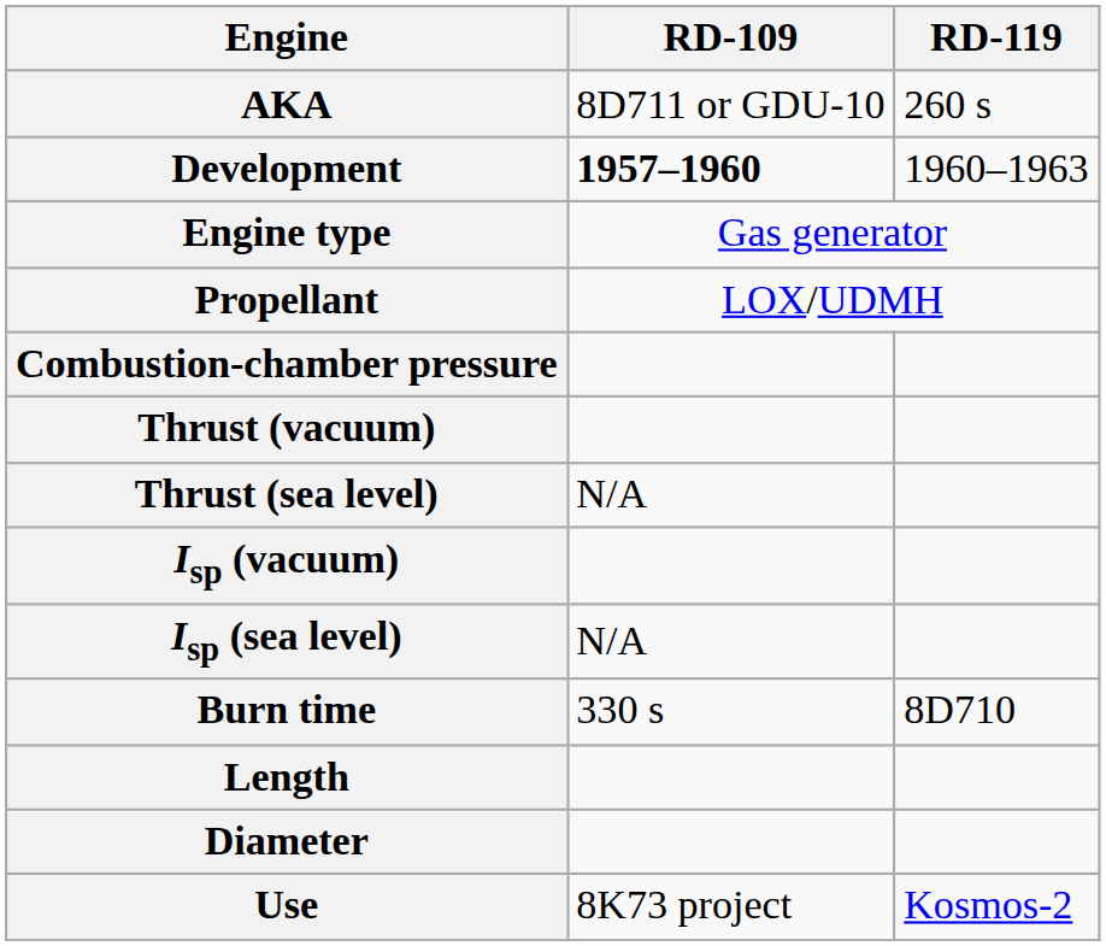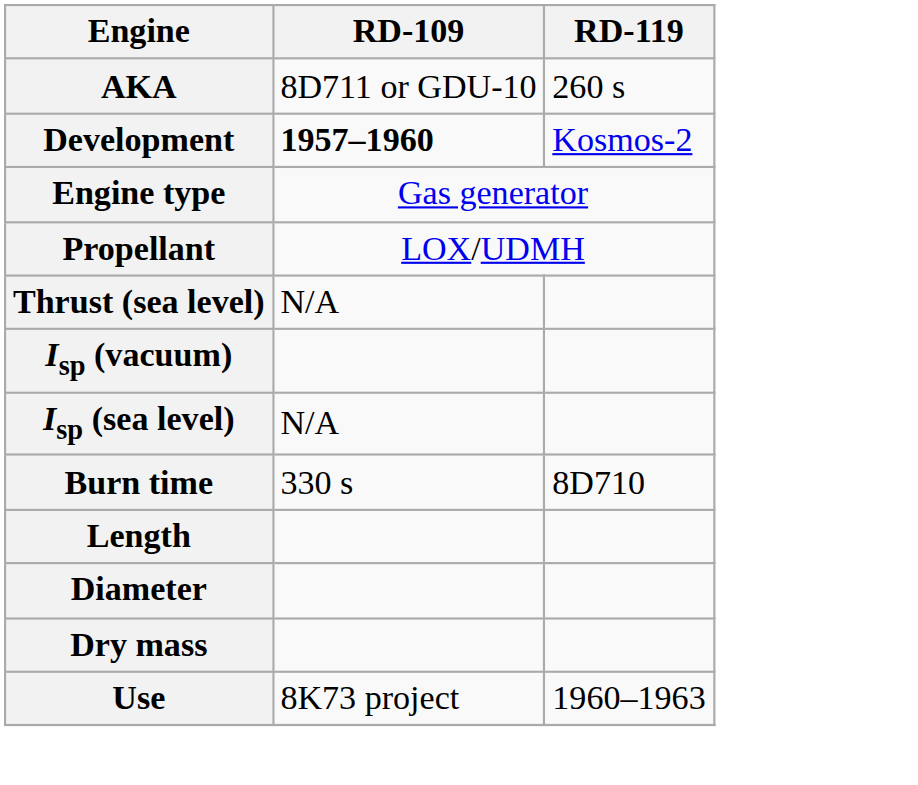Development | RD-119: 1960–1963 -> Kosmos-2
- row: Combustion-chamber pressure
- row: Thrust (vacuum)
+ row: Dry mass
Use | RD-119: Kosmos-2 -> 1960–1963
